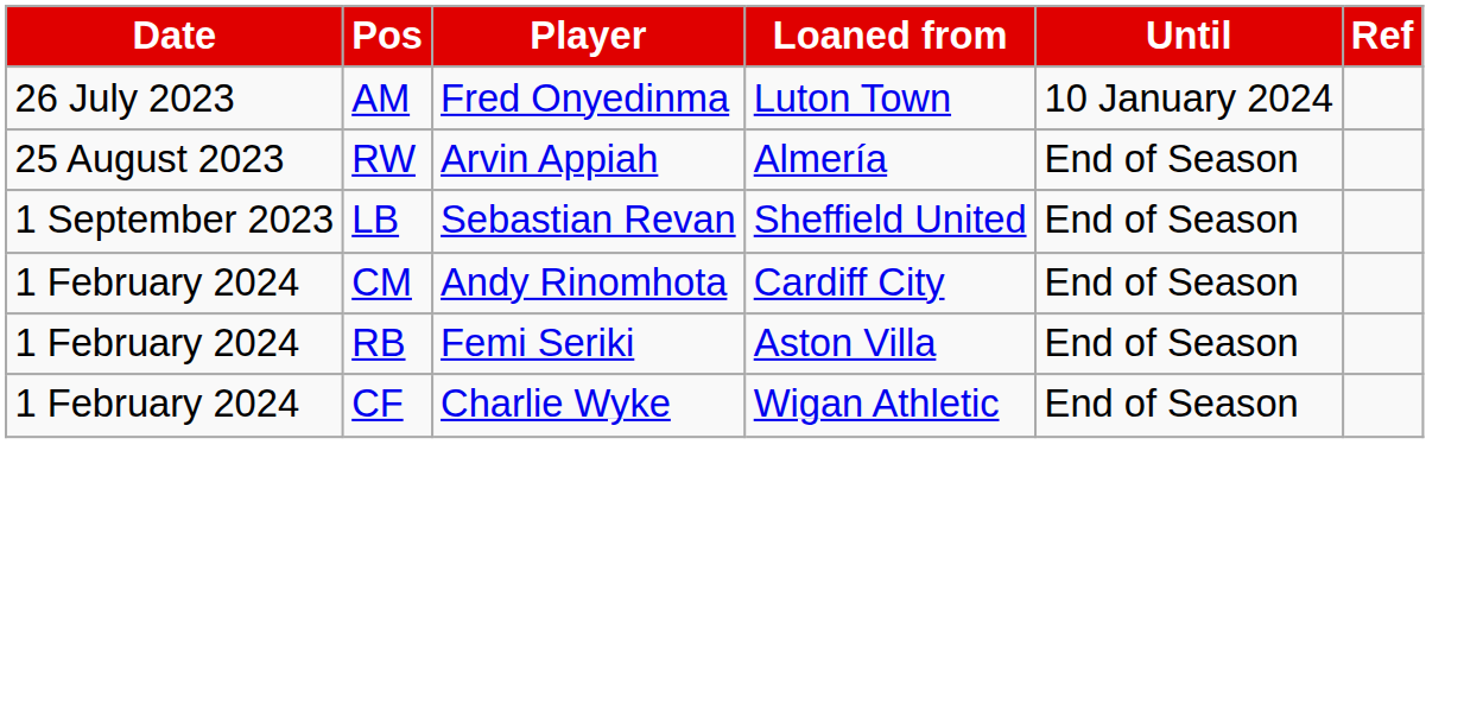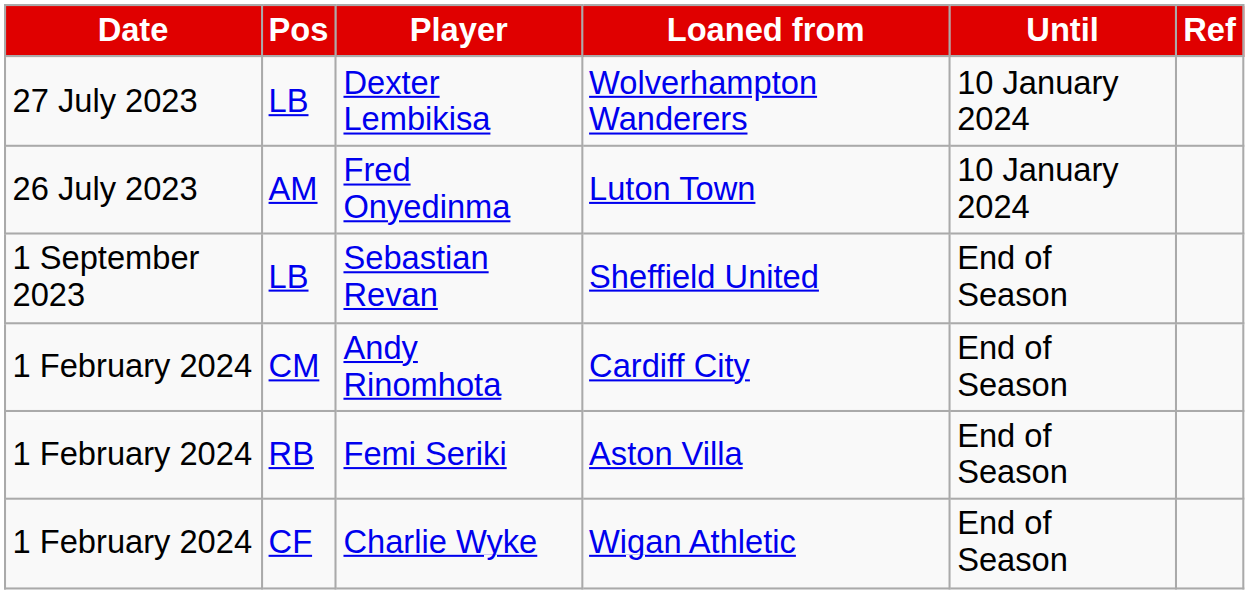+ row: 27 July 2023 | LB | Dexter Lembikisa | Wolverhampton Wanderers | 10 January 2024
- row: 25 August 2023 | RW | Arvin Appiah | Almería | End of Season
